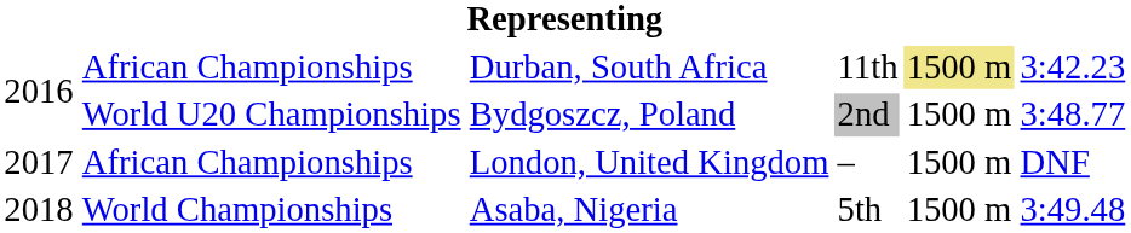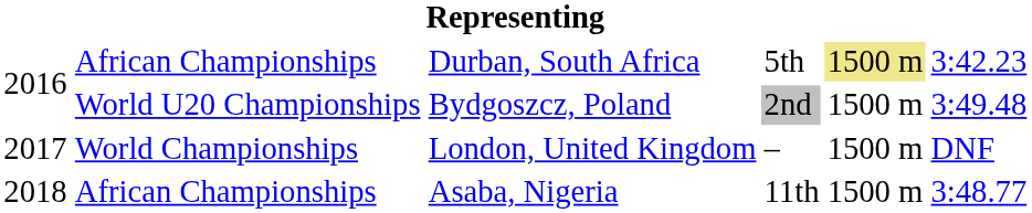Durban, South Africa | column 4: 11th -> 5th
Bydgoszcz, Poland | column 6: 3:48.77 -> 3:49.48
London, United Kingdom | column 2: African Championships -> World Championships
Asaba, Nigeria | column 2: World Championships -> African Championships
Asaba, Nigeria | column 4: 5th -> 11th
Asaba, Nigeria | column 6: 3:49.48 -> 3:48.77
